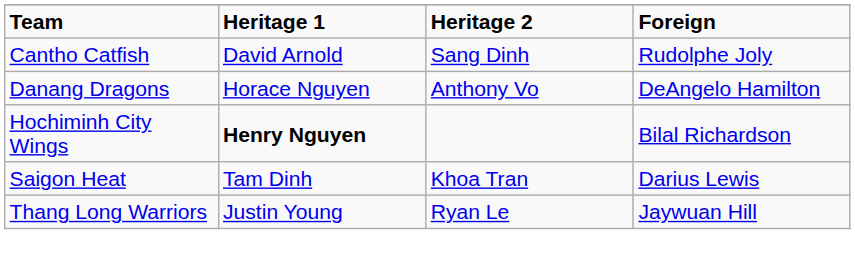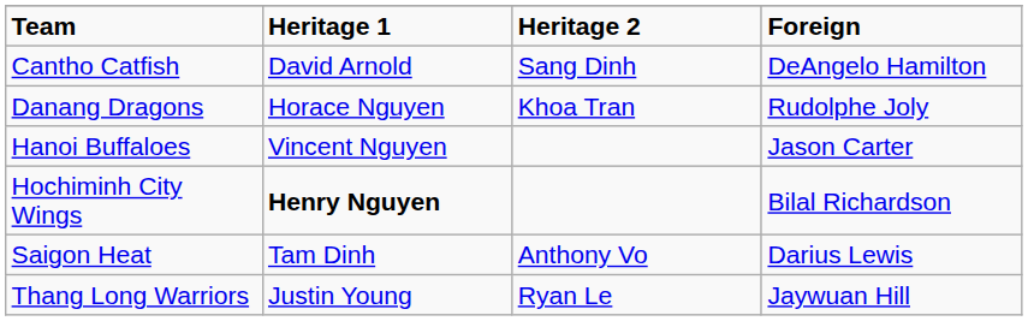Cantho Catfish | Foreign: Rudolphe Joly -> DeAngelo Hamilton
Danang Dragons | Heritage 2: Anthony Vo -> Khoa Tran
Danang Dragons | Foreign: DeAngelo Hamilton -> Rudolphe Joly
+ row: Hanoi Buffaloes | Vincent Nguyen | Jason Carter
Saigon Heat | Heritage 2: Khoa Tran -> Anthony Vo
